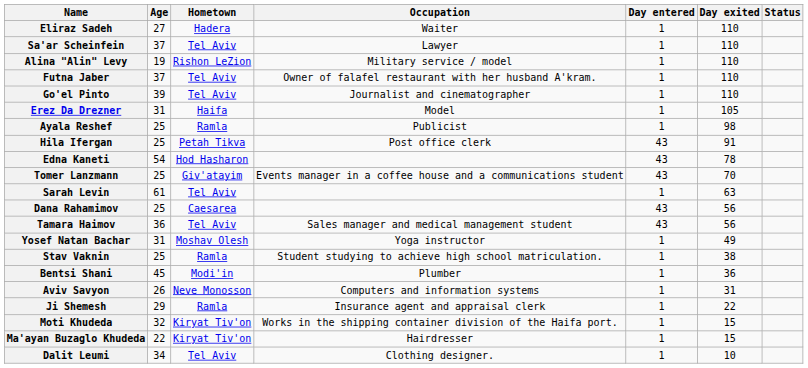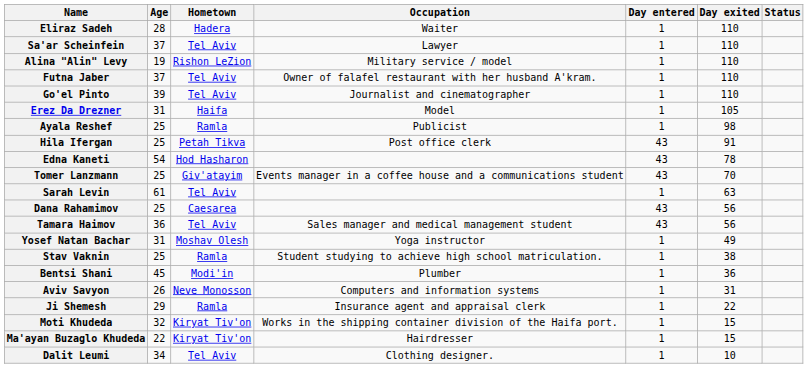Eliraz Sadeh | Age: 27 -> 28
